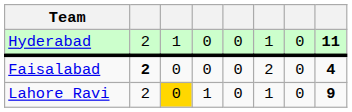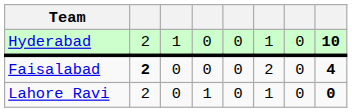Hyderabad | column 8: 11 -> 10
Lahore Ravi | column 3: gold background -> no background
Lahore Ravi | column 8: 9 -> 0
